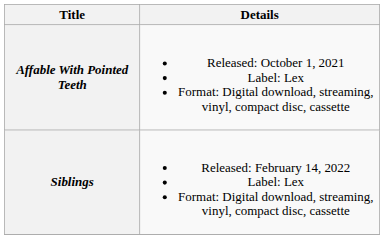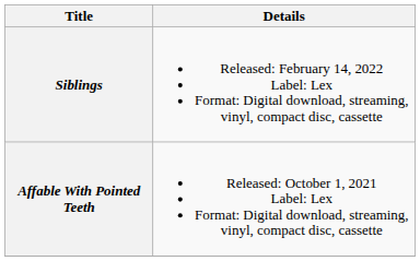rows swapped: Affable With Pointed Teeth <-> Siblings
